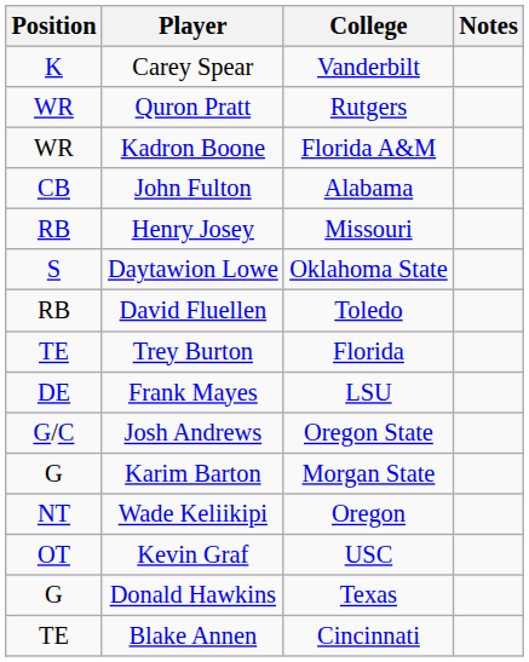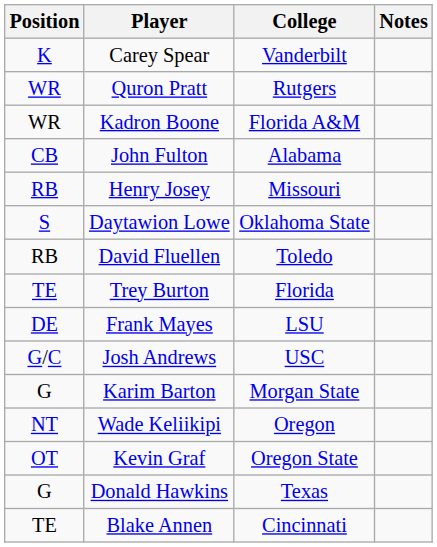Josh Andrews | College: Oregon State -> USC
Kevin Graf | College: USC -> Oregon State
